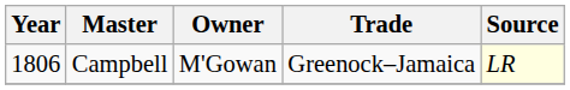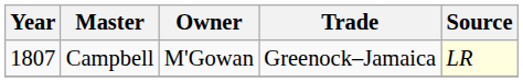Campbell | Year: 1806 -> 1807
